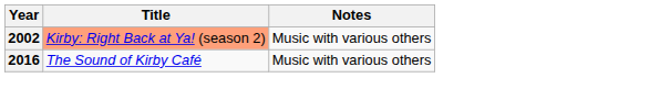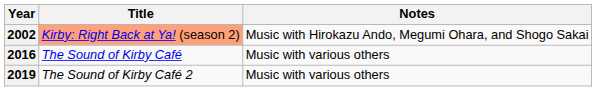2002 | Notes: Music with various others -> Music with Hirokazu Ando, Megumi Ohara, and Shogo Sakai
+ row: 2019 | The Sound of Kirby Café 2 | Music with various others
